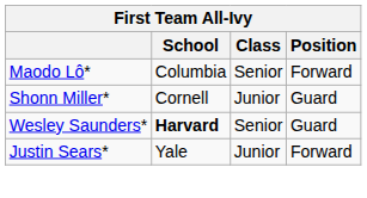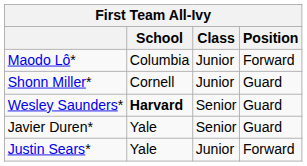Maodo Lô* | Class: Senior -> Junior
+ row: Javier Duren* | Yale | Senior | Guard
